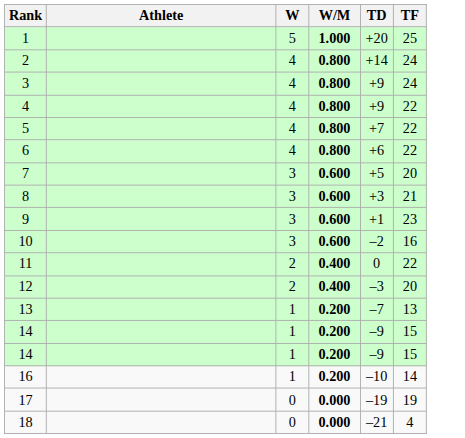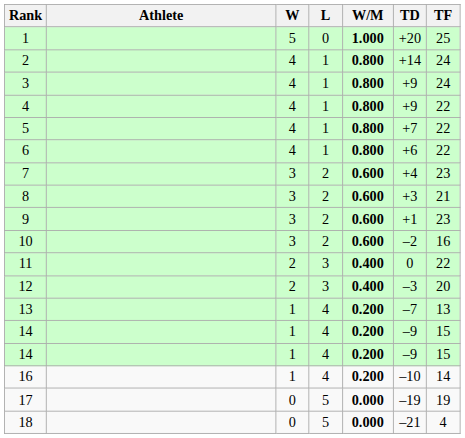+ column: L | 0 | 1 | 1 | 1 | 1 | 1 | 2 | 2 | 2 | 2 | 3 | 3 | 4 | 4 | 4 | 4 | 5 | 5
7 | TD: +5 -> +4
7 | TF: 20 -> 23
